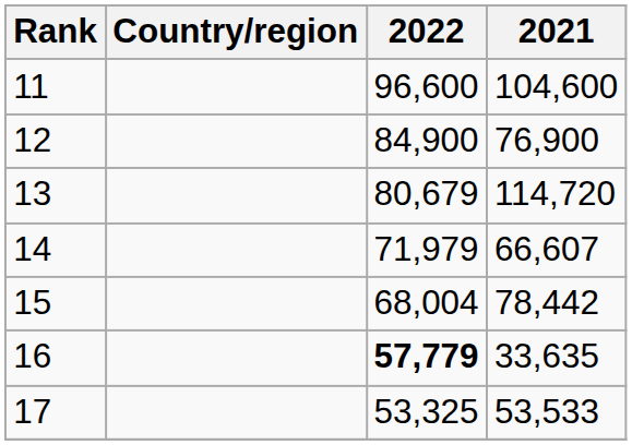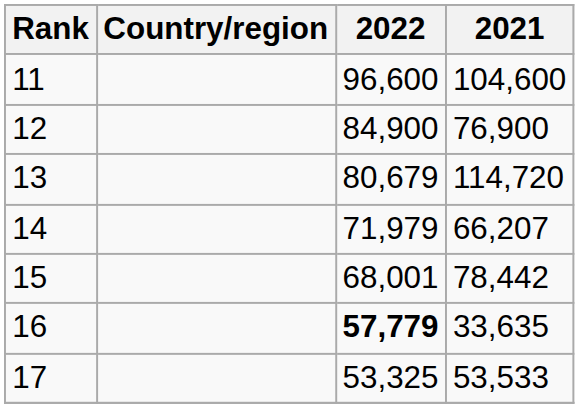14 | 2021: 66,607 -> 66,207
15 | 2022: 68,004 -> 68,001
